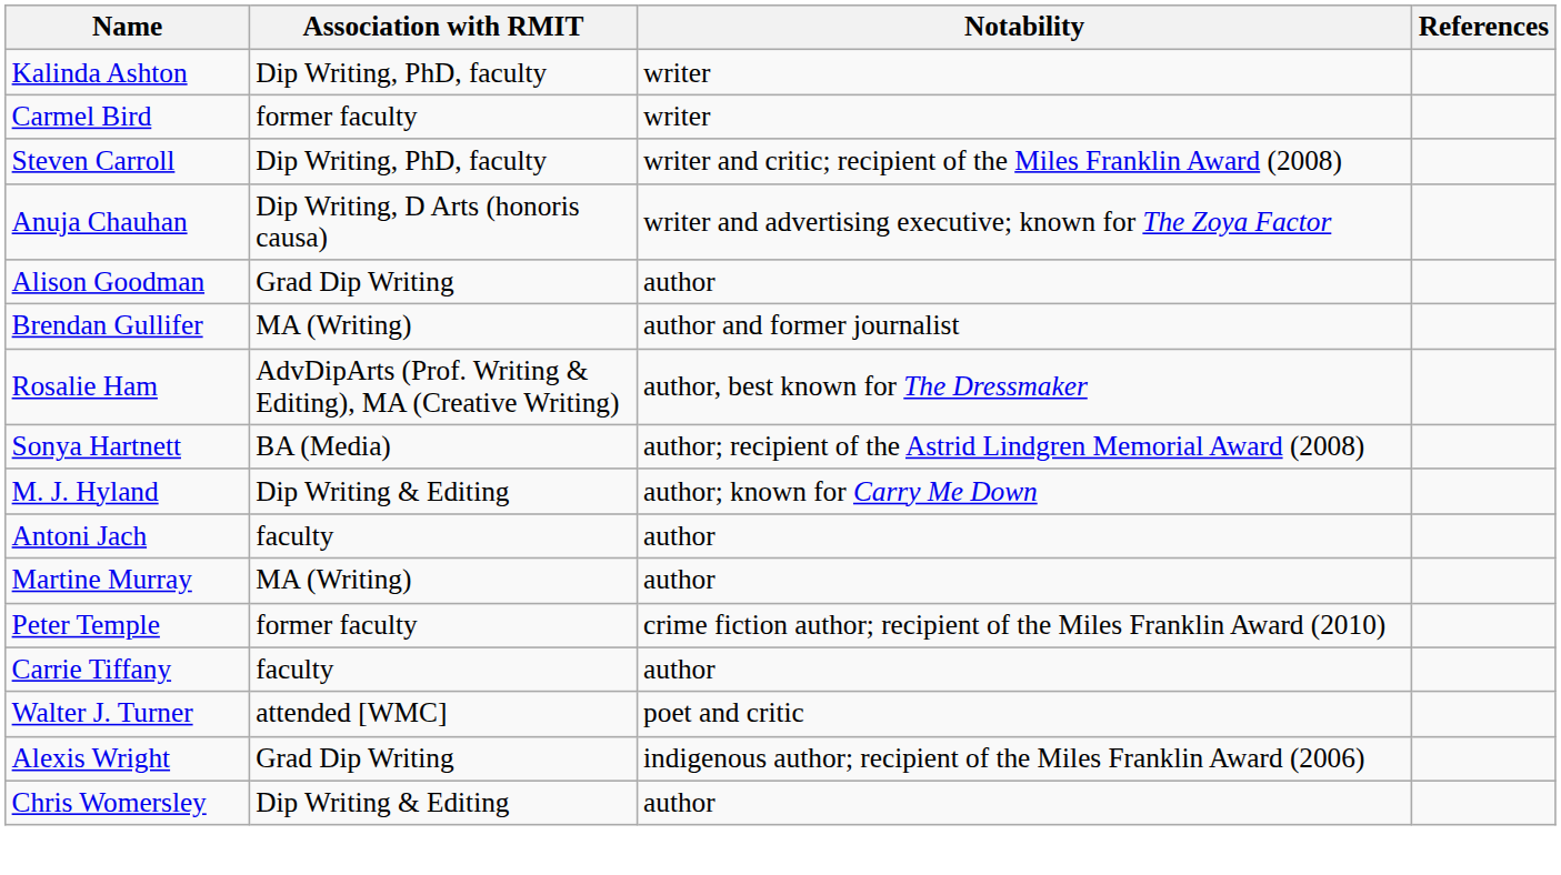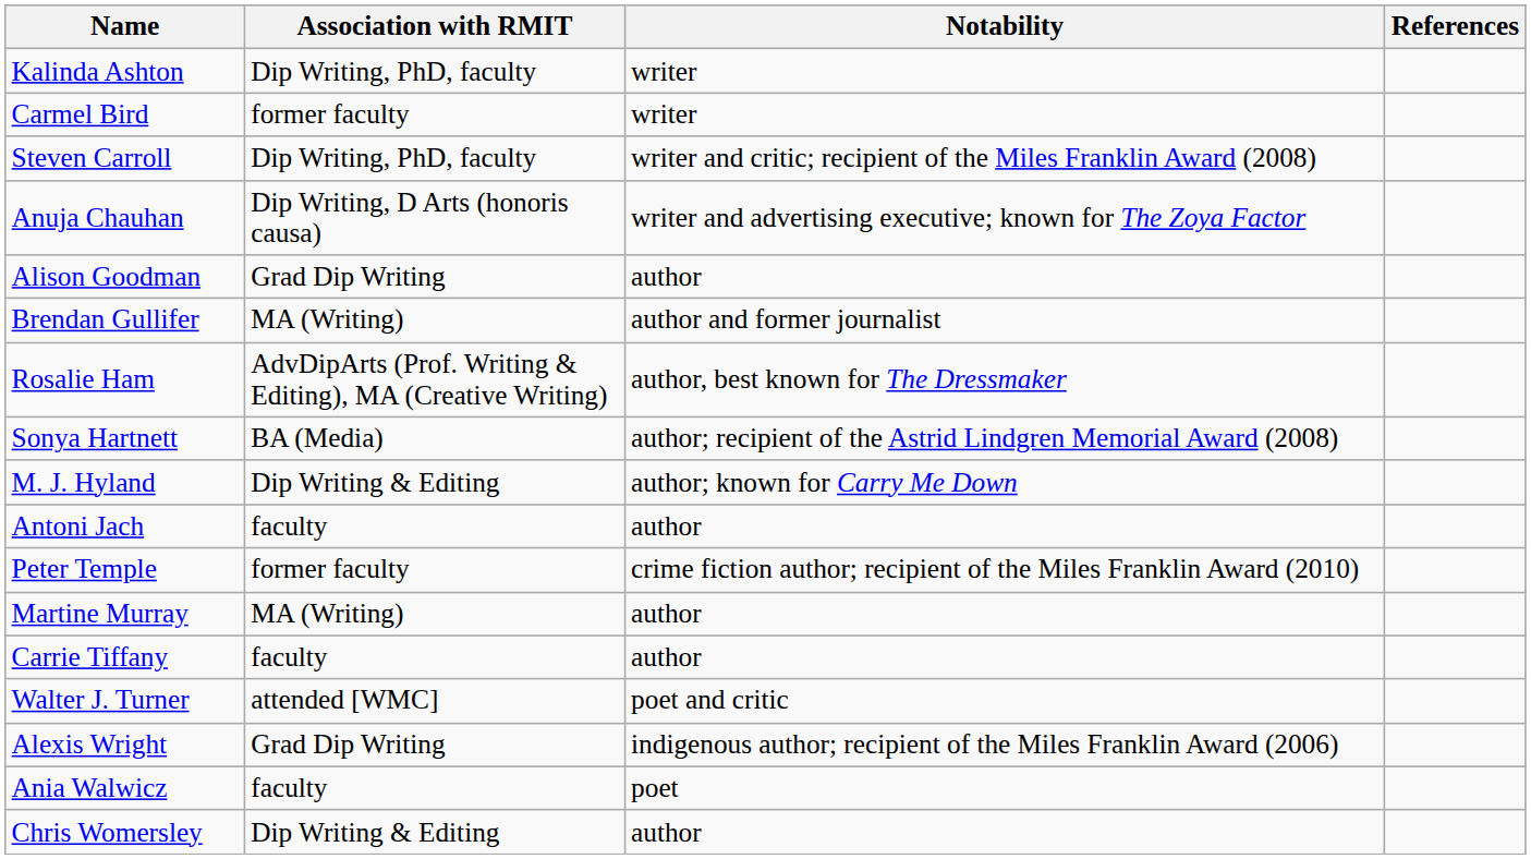rows swapped: Martine Murray <-> Peter Temple
+ row: Ania Walwicz | faculty | poet
